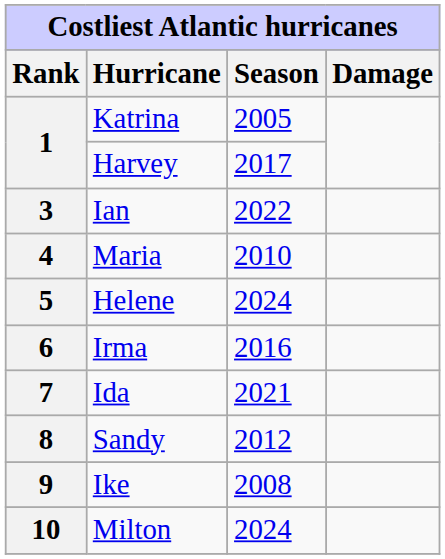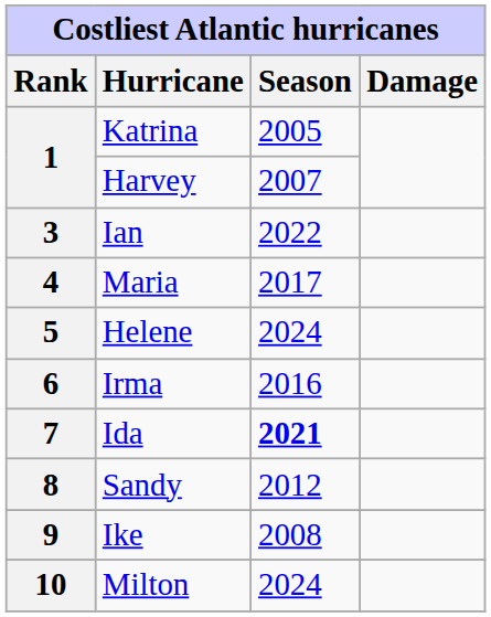1 / Harvey | Season: 2017 -> 2007
4 | Season: 2010 -> 2017
7 | Season: normal -> bold
